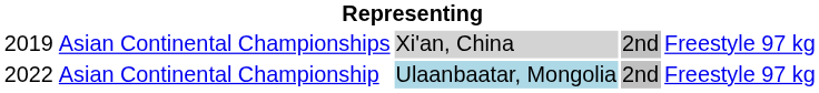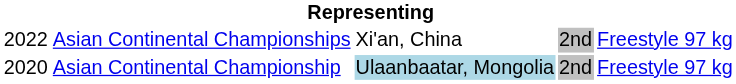Asian Continental Championships | column 1: 2019 -> 2022
Asian Continental Championships | column 3: lightgrey background -> no background
Asian Continental Championship | column 1: 2022 -> 2020
